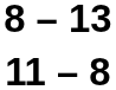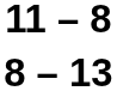rows swapped: 11 – 8 <-> 8 – 13
